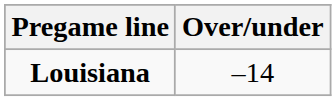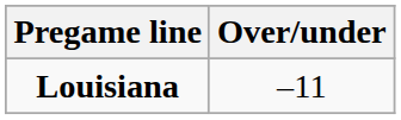Louisiana | Over/under: –14 -> –11
